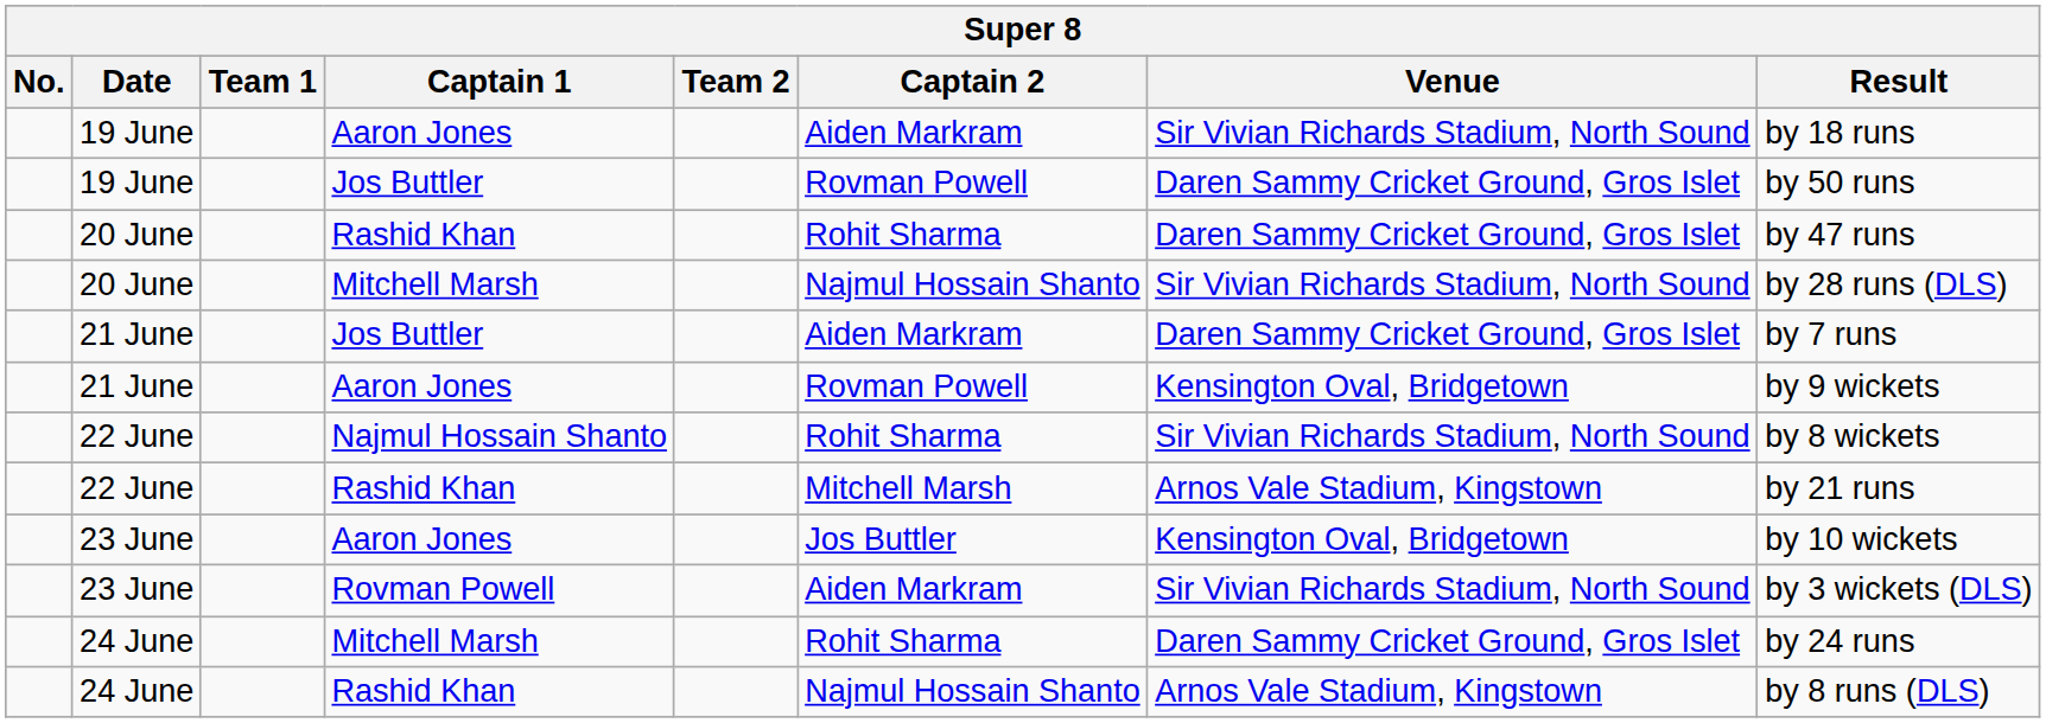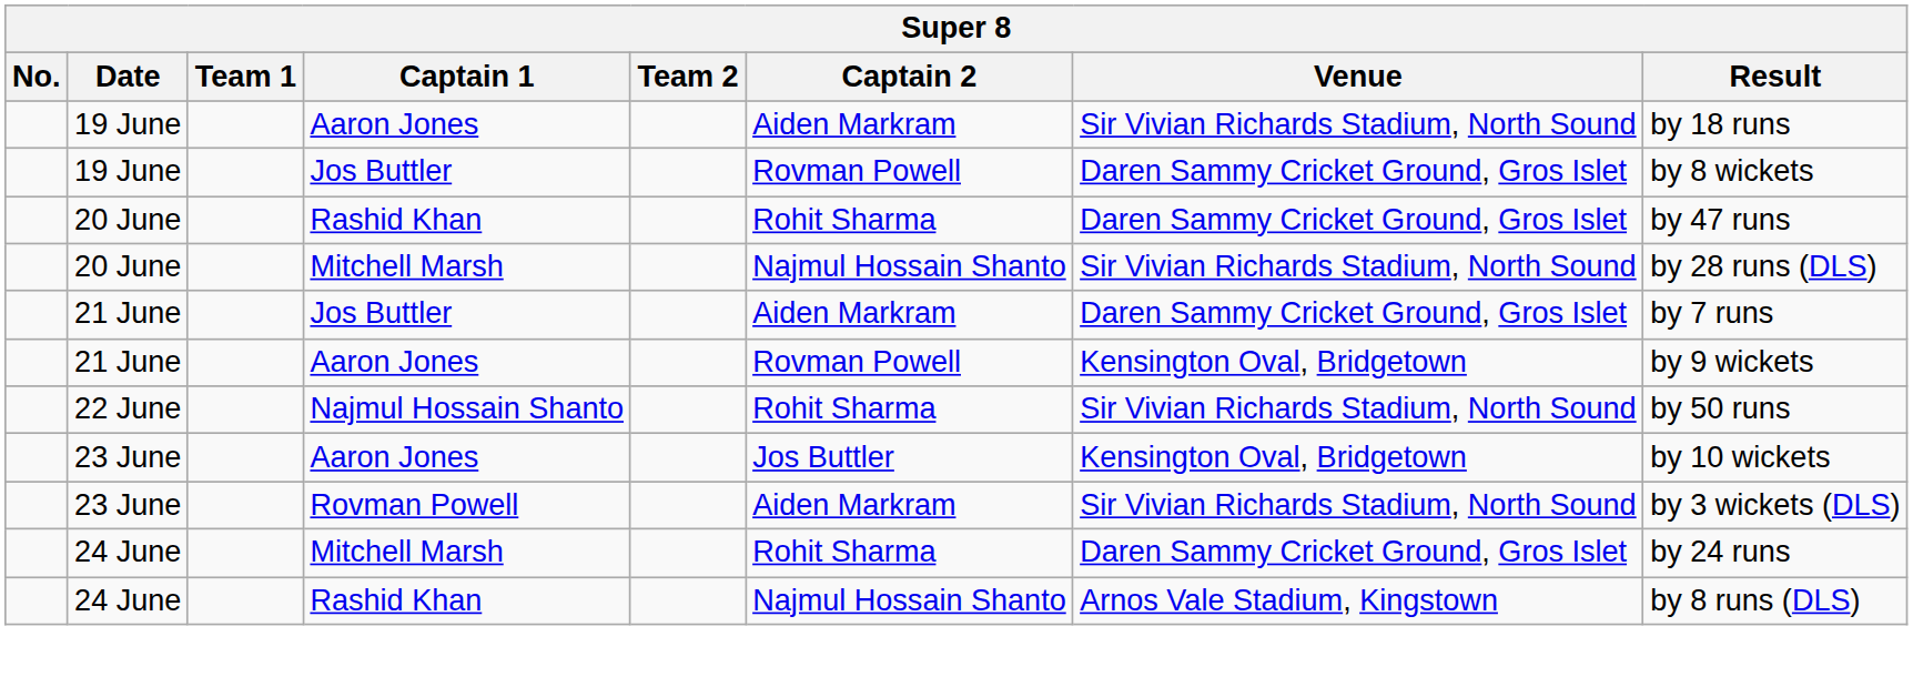19 June / Jos Buttler | Result: by 50 runs -> by 8 wickets
22 June / Najmul Hossain Shanto | Result: by 8 wickets -> by 50 runs
- row: 22 June | Rashid Khan | Mitchell Marsh | Arnos Vale Stadium, Kingstown | by 21 runs
